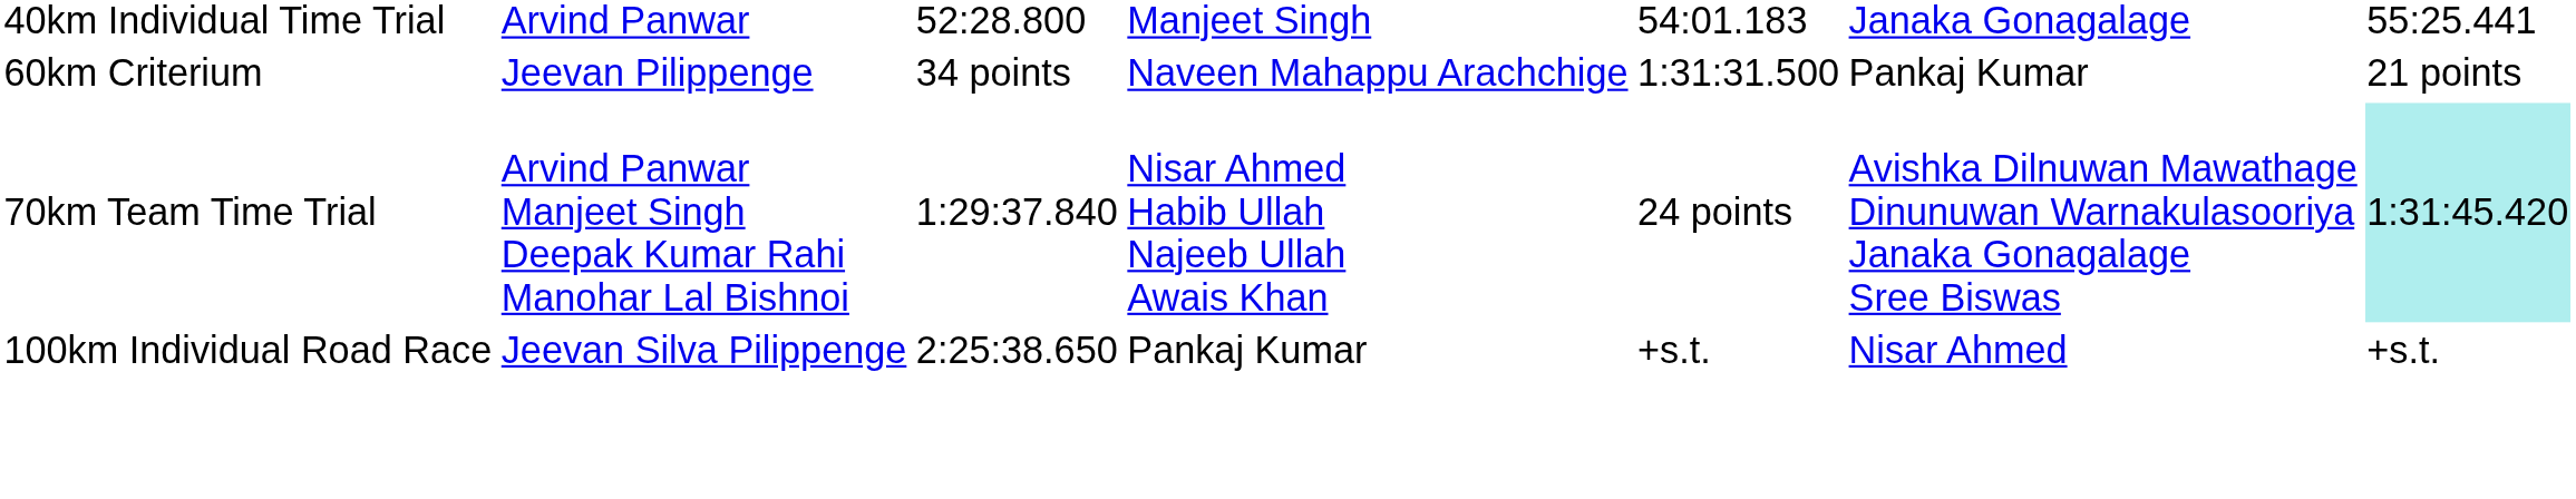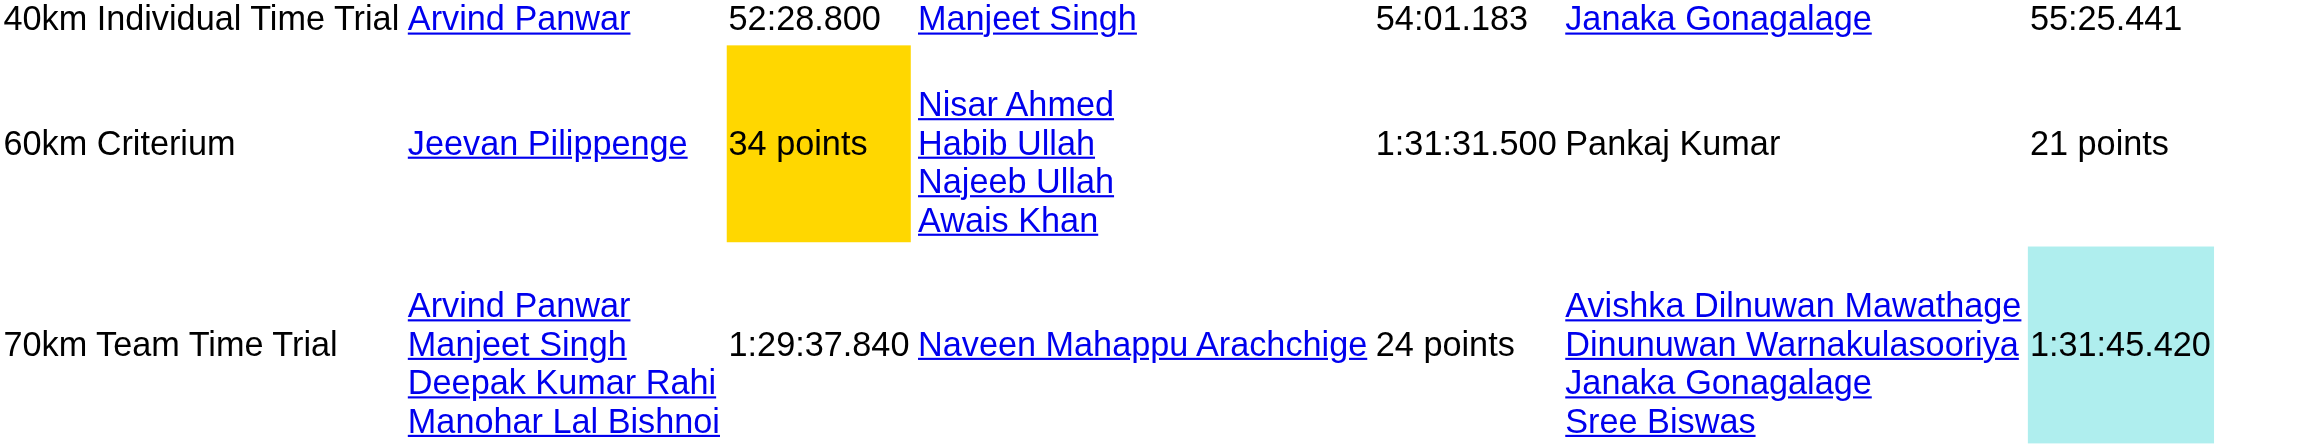60km Criterium | column 3: no background -> gold background
60km Criterium | column 4: Naveen Mahappu Arachchige -> Nisar Ahmed Habib Ullah Najeeb Ullah Awais Khan
70km Team Time Trial | column 4: Nisar Ahmed Habib Ullah Najeeb Ullah Awais Khan -> Naveen Mahappu Arachchige
- row: 100km Individual Road Race | Jeevan Silva Pilippenge | 2:25:38.650 | Pankaj Kumar | +s.t. | Nisar Ahmed | +s.t.
